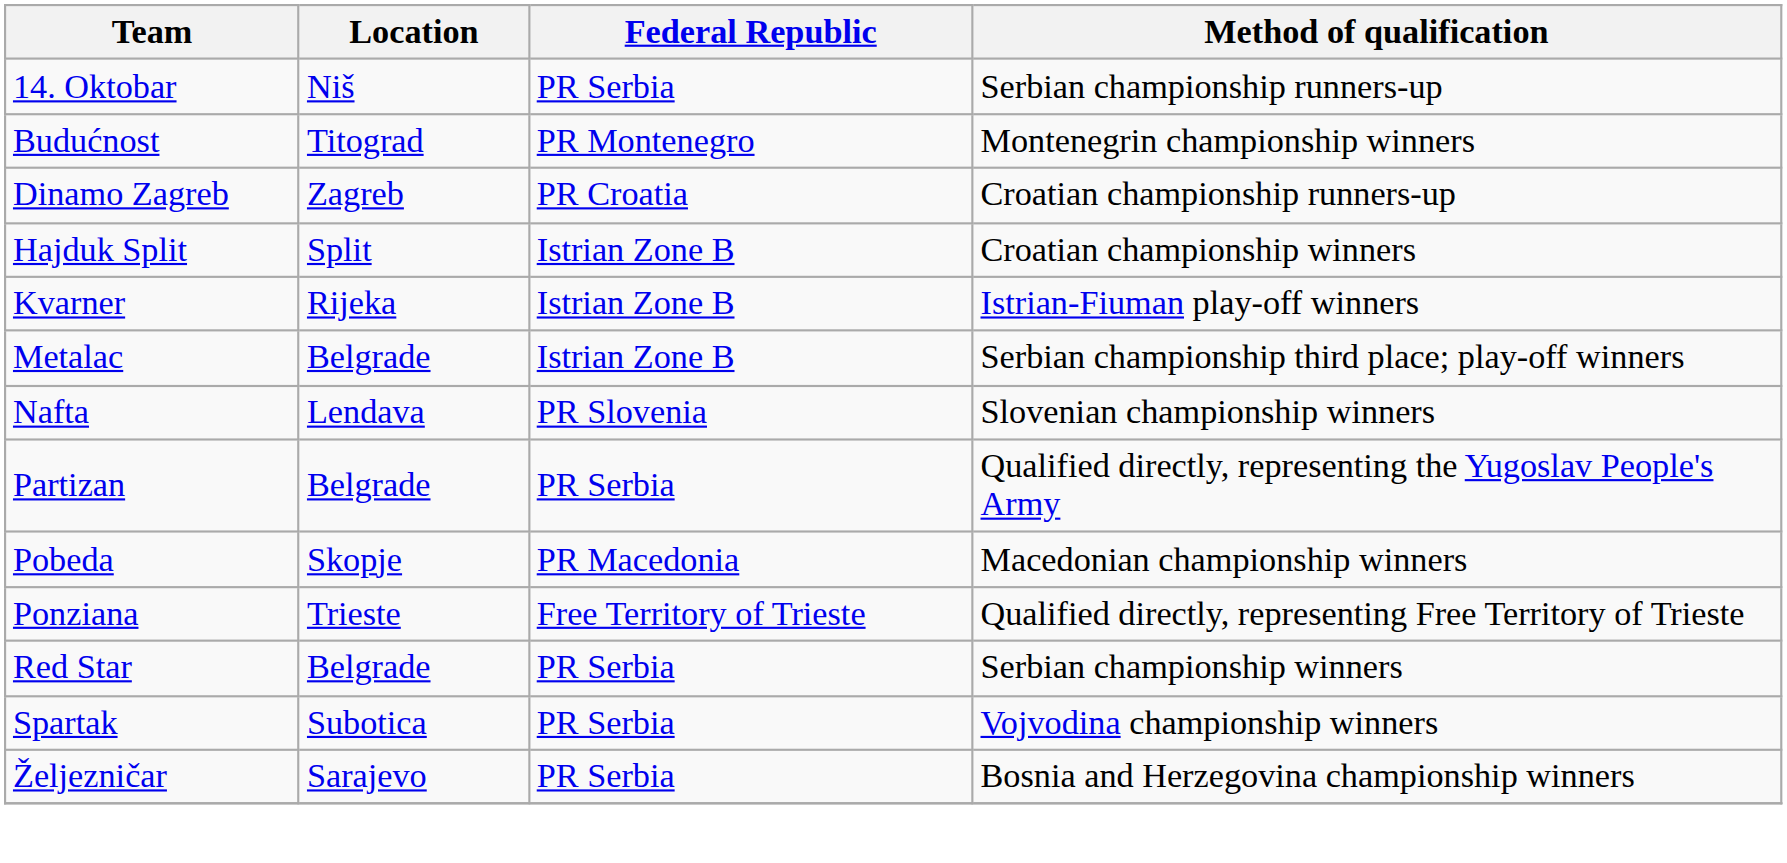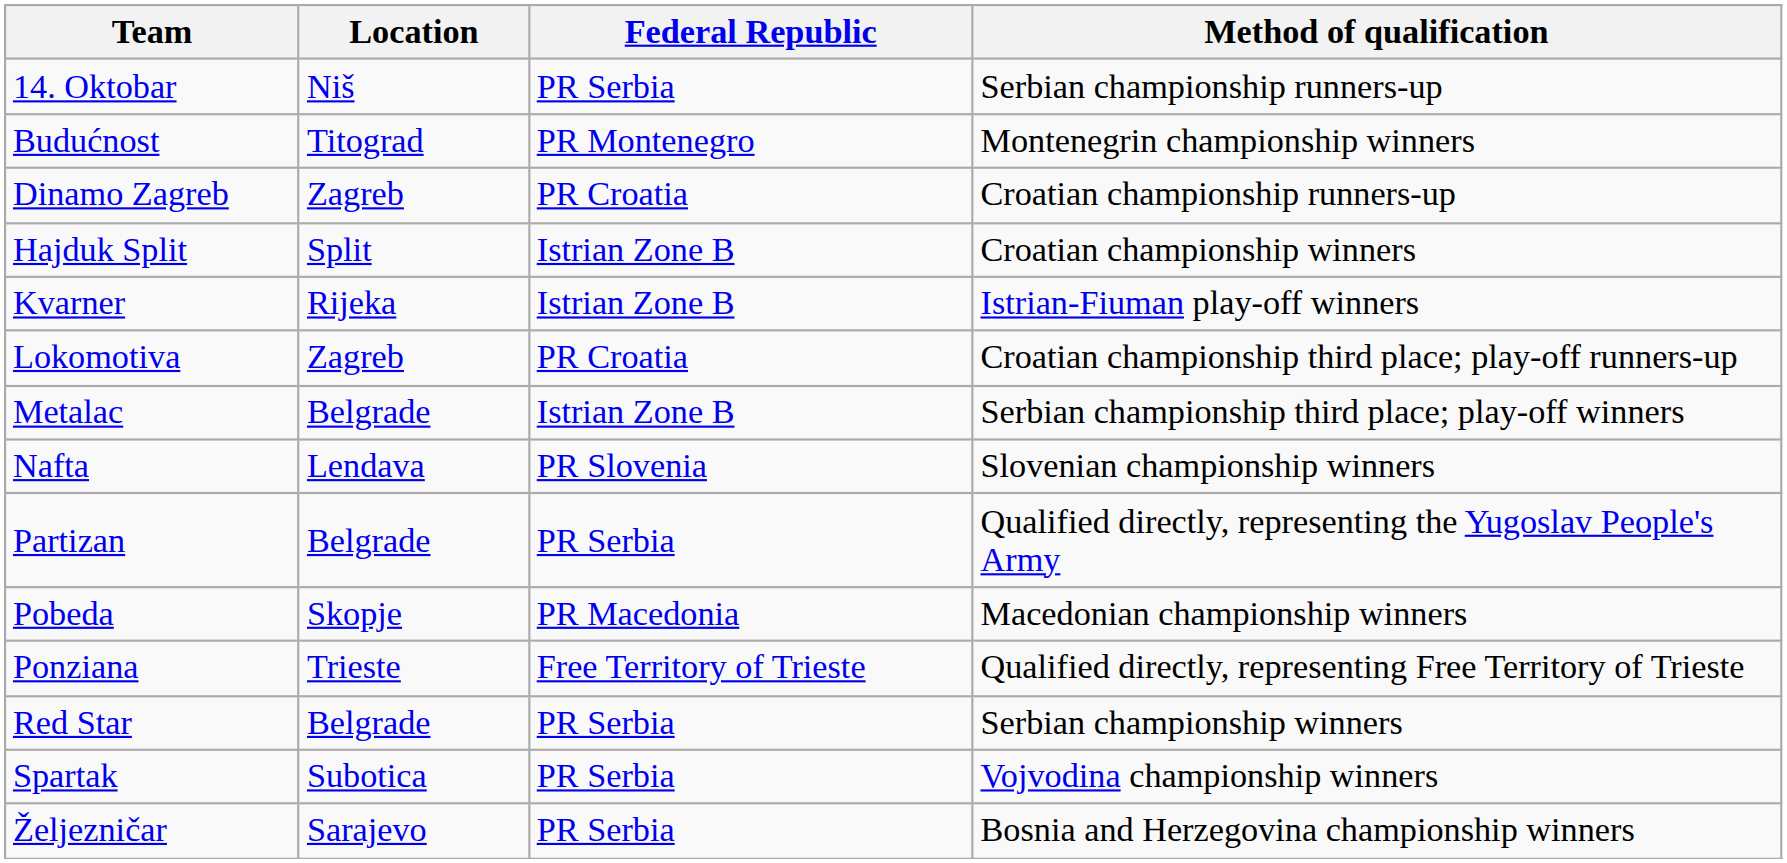+ row: Lokomotiva | Zagreb | PR Croatia | Croatian championship third place; play-off runners-up
